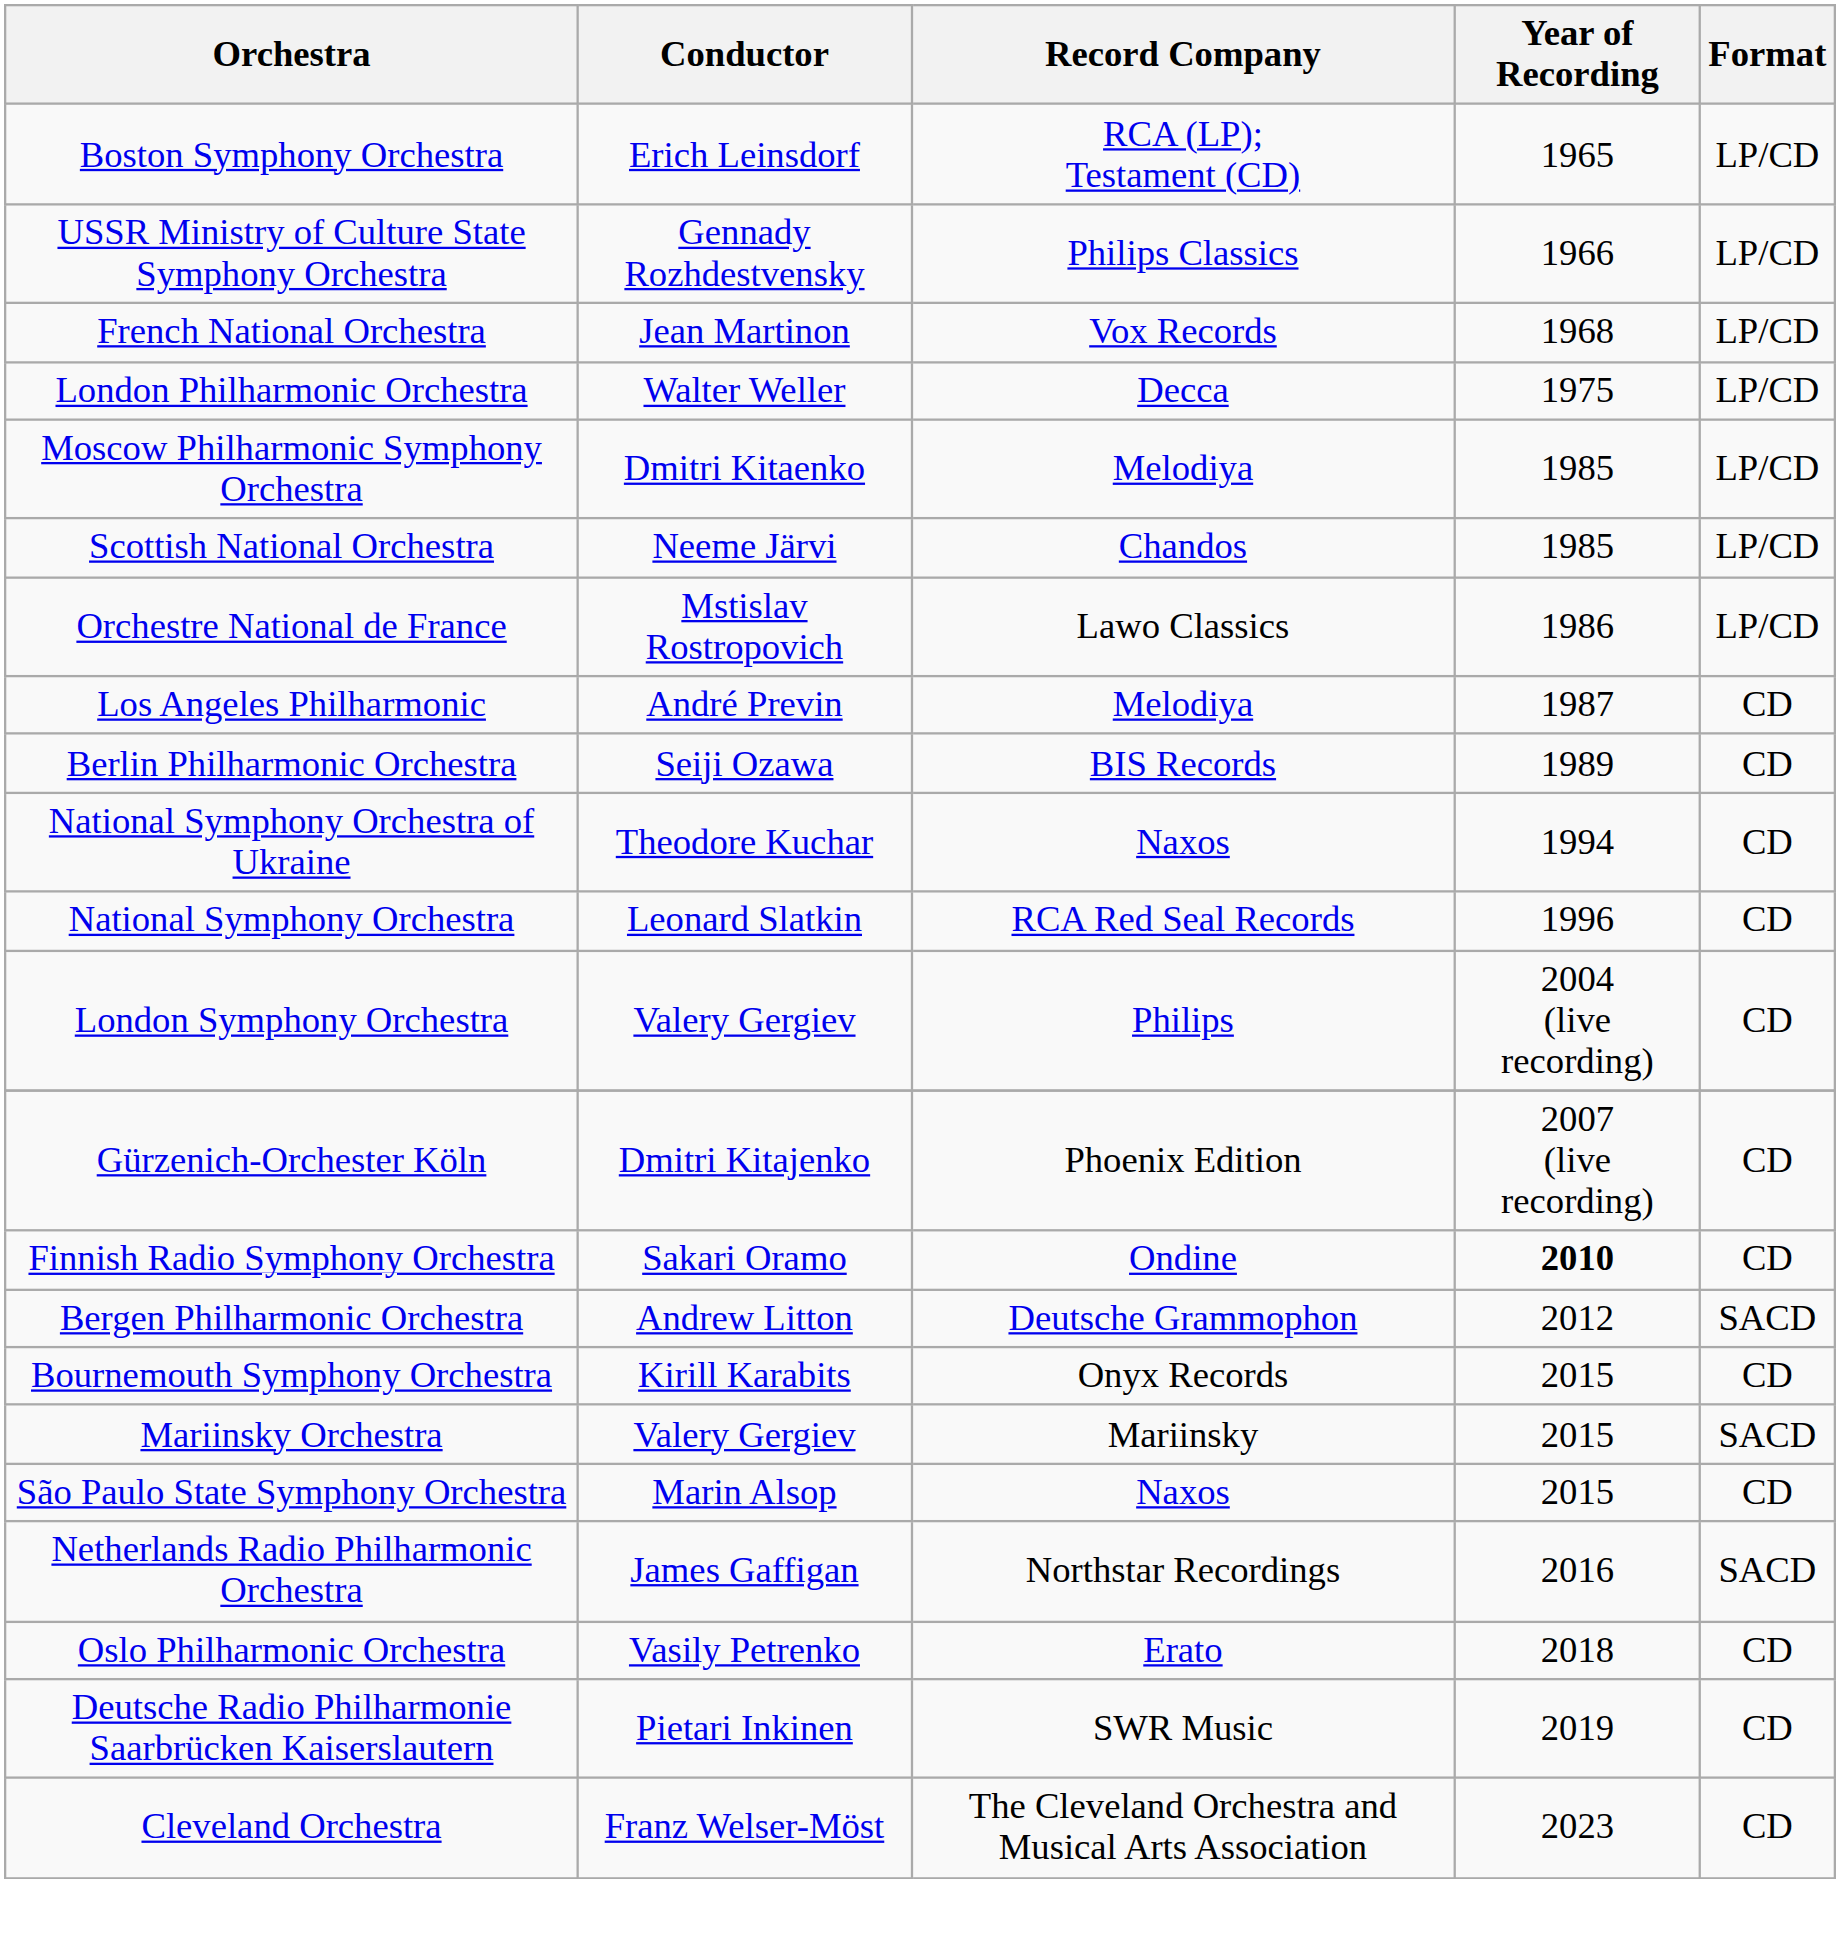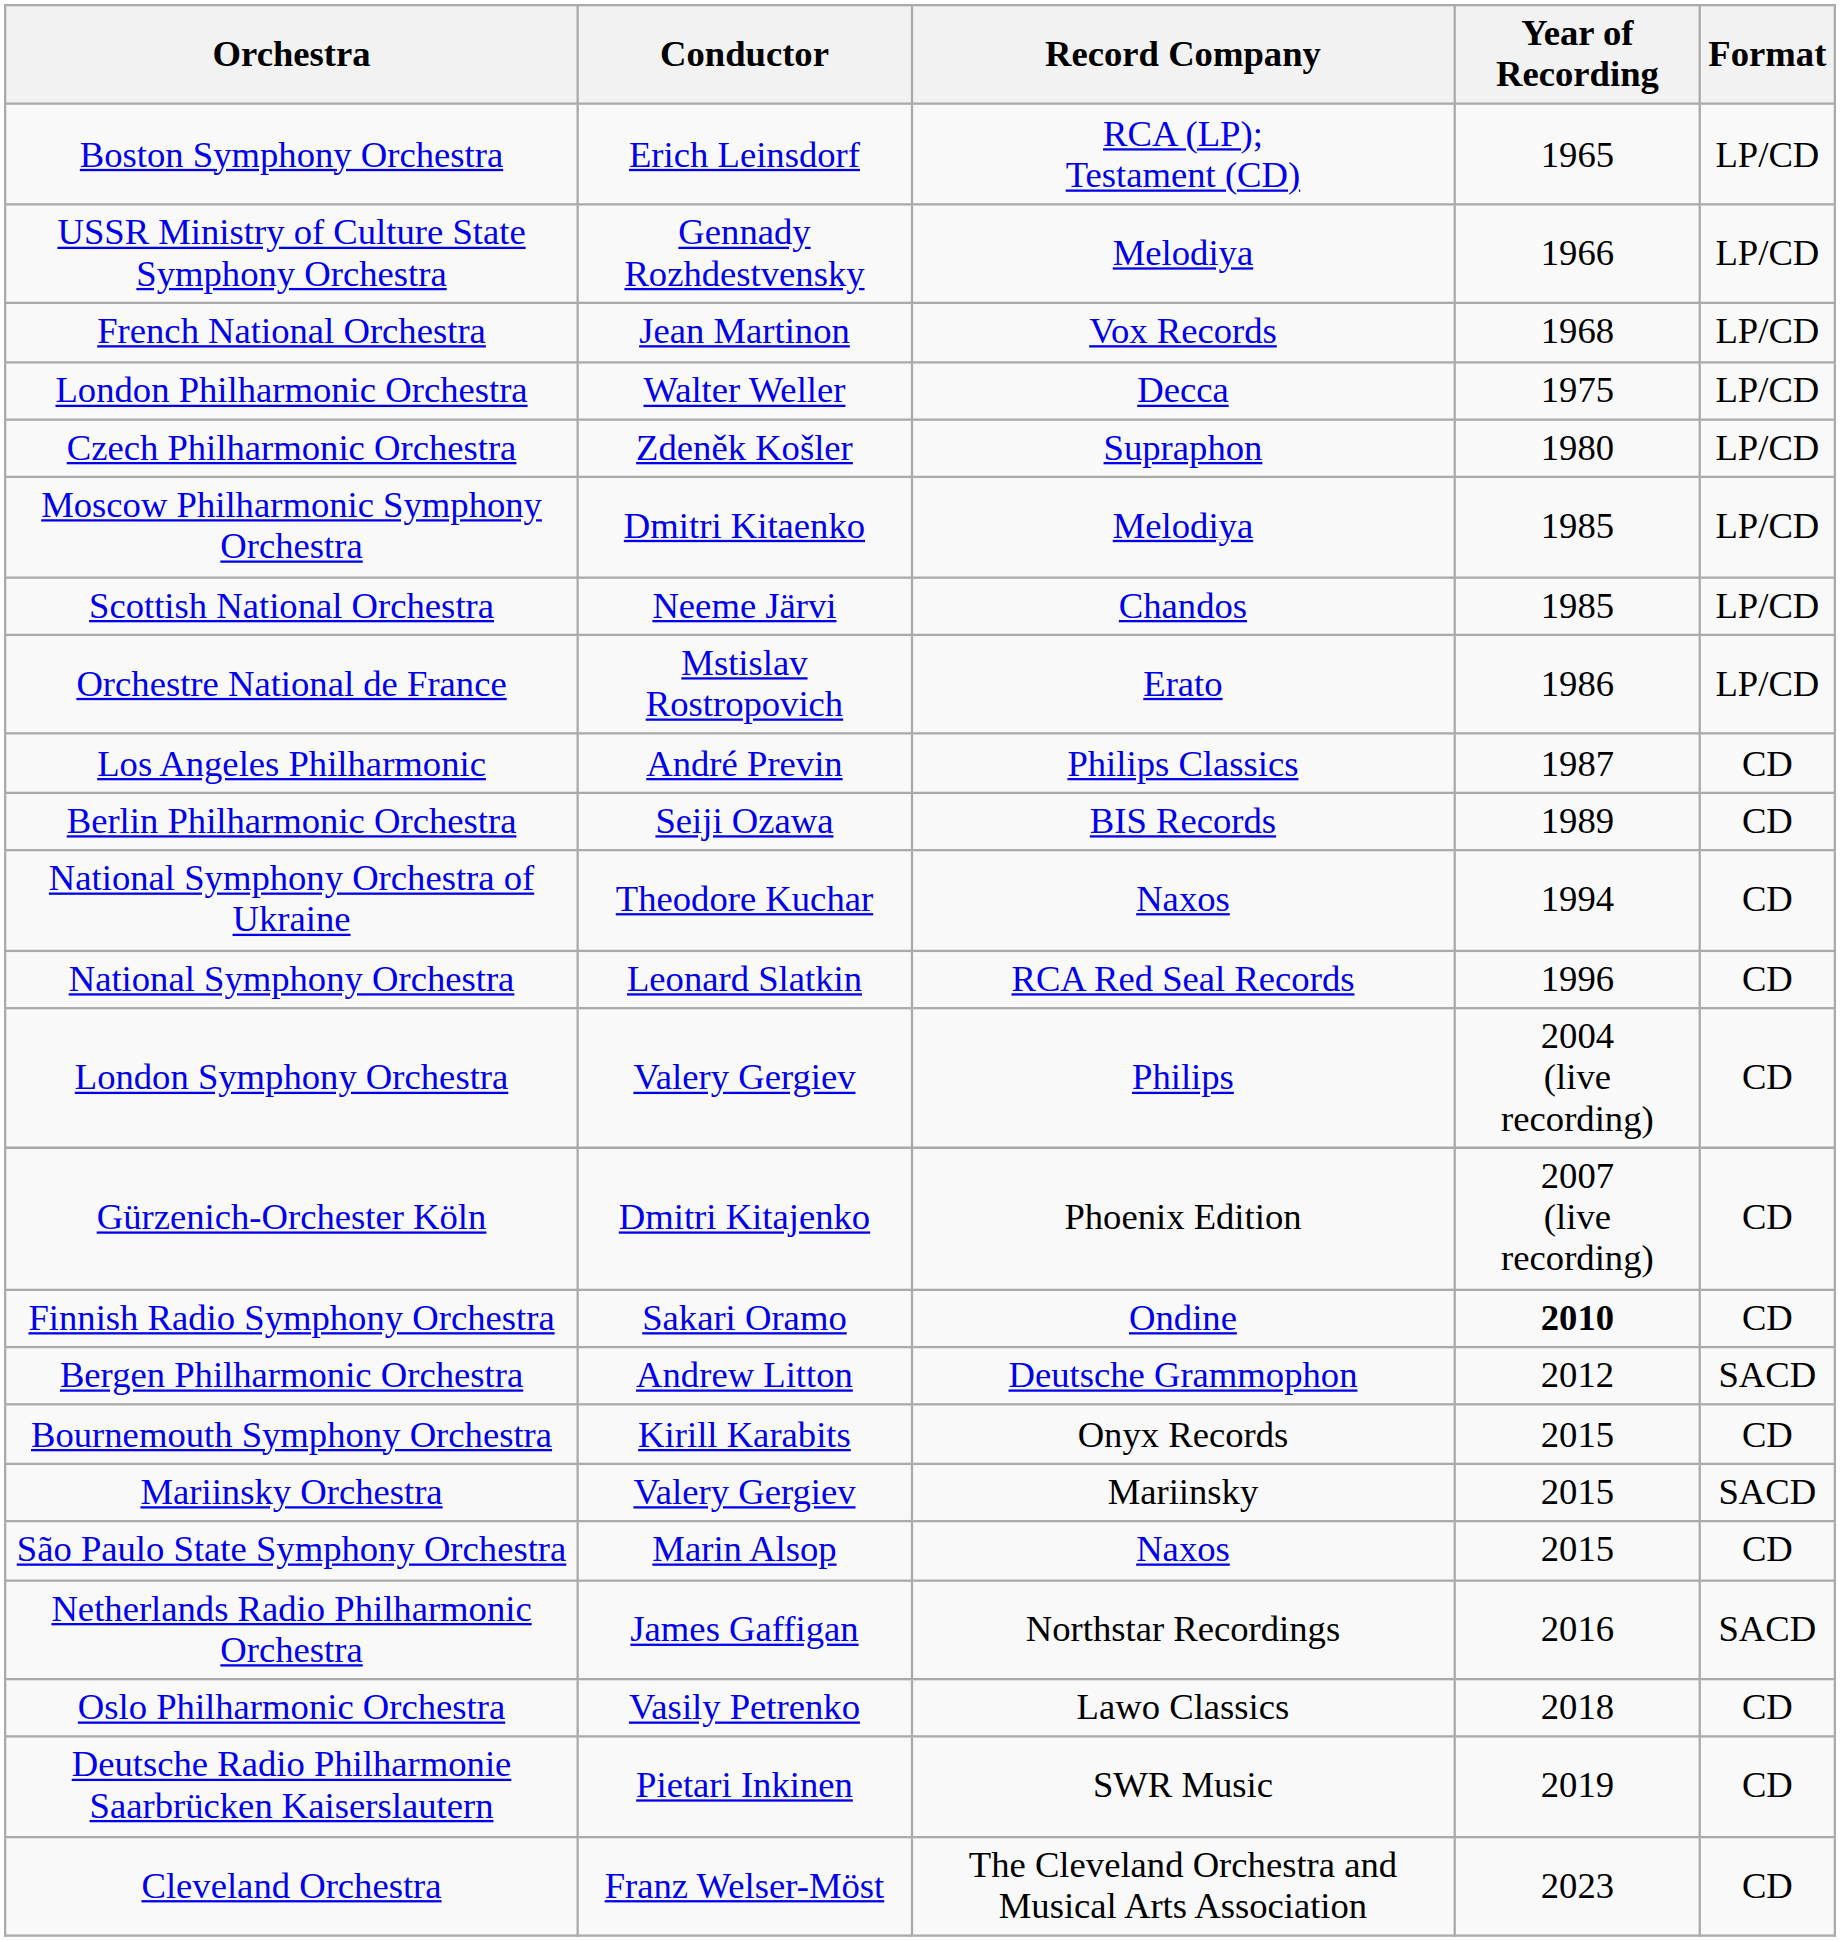USSR Ministry of Culture State Symphony Orchestra | Record Company: Philips Classics -> Melodiya
+ row: Czech Philharmonic Orchestra | Zdeněk Košler | Supraphon | 1980 | LP/CD
Orchestre National de France | Record Company: Lawo Classics -> Erato
Los Angeles Philharmonic | Record Company: Melodiya -> Philips Classics
Oslo Philharmonic Orchestra | Record Company: Erato -> Lawo Classics
